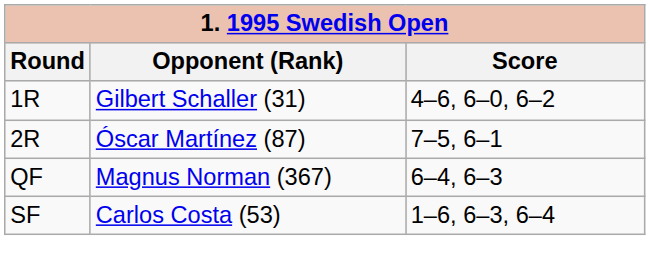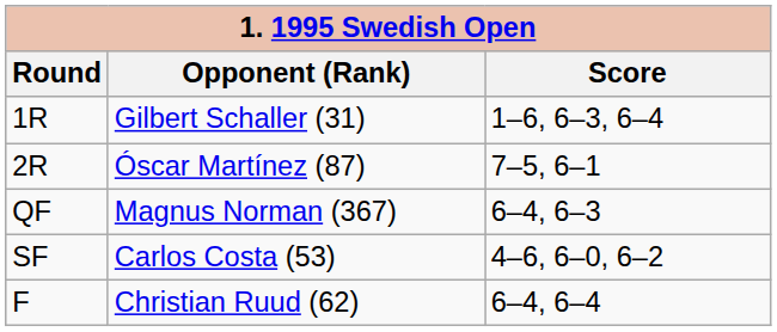Gilbert Schaller (31) | Score: 4–6, 6–0, 6–2 -> 1–6, 6–3, 6–4
Carlos Costa (53) | Score: 1–6, 6–3, 6–4 -> 4–6, 6–0, 6–2
+ row: F | Christian Ruud (62) | 6–4, 6–4
